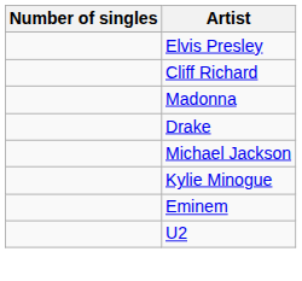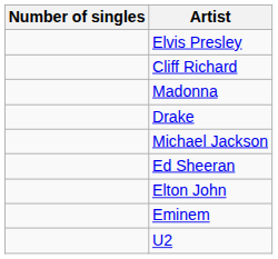+ row: Ed Sheeran
+ row: Elton John
- row: Kylie Minogue
